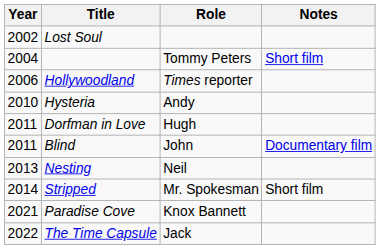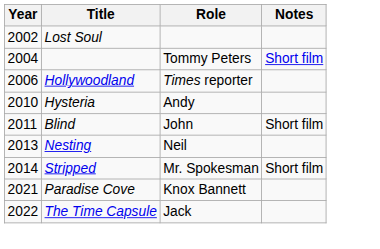- row: 2011 | Dorfman in Love | Hugh
Blind | Notes: Documentary film -> Short film
